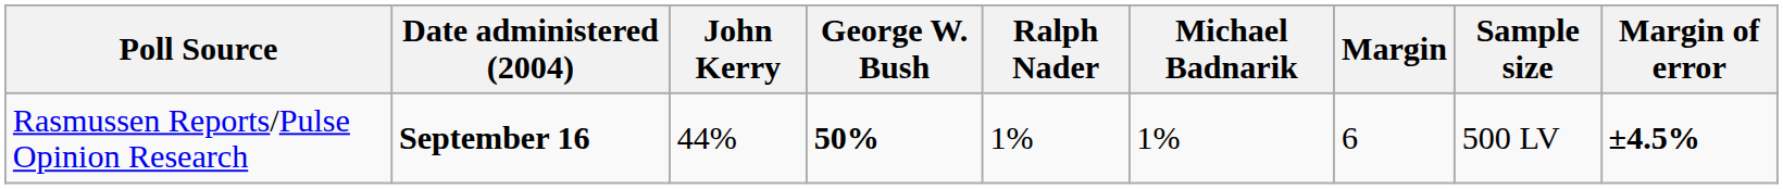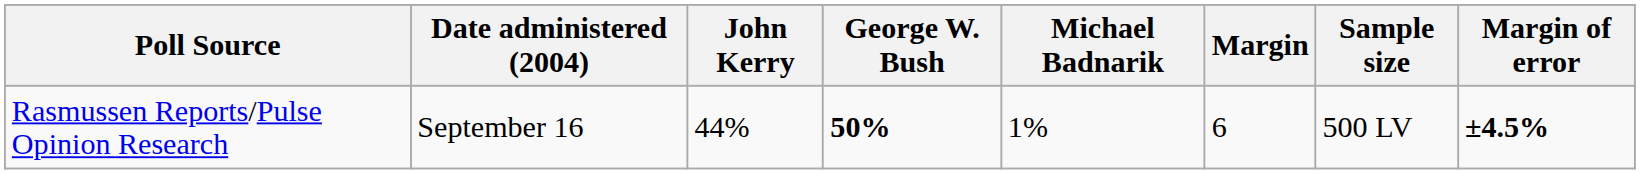- column: Ralph Nader | 1%
Rasmussen Reports/Pulse Opinion Research | Date administered (2004): bold -> normal
